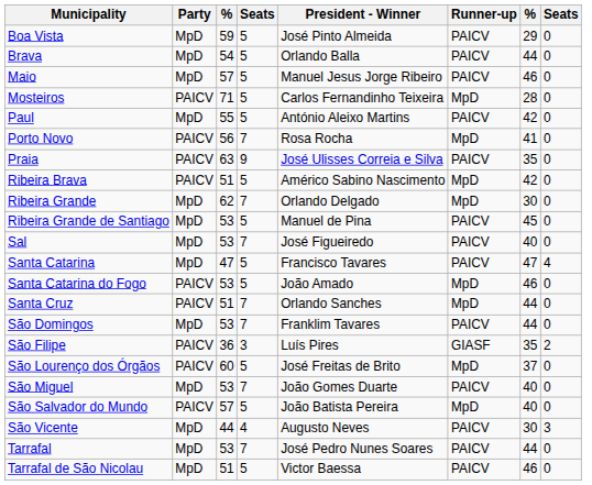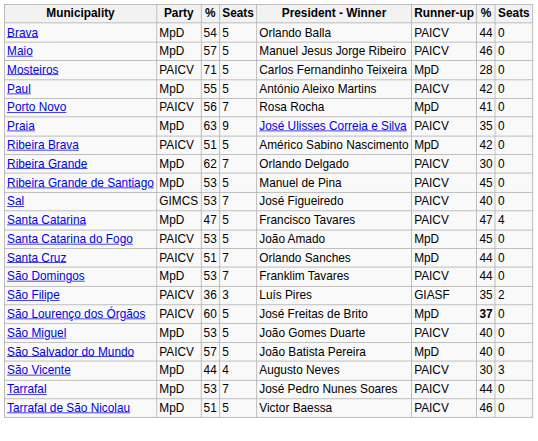- row: Boa Vista | MpD | 59 | 5 | José Pinto Almeida | PAICV | 29 | 0
Praia | Party: PAICV -> MpD
Ribeira Grande | Runner-up: MpD -> PAICV
Sal | Party: MpD -> GIMCS
Santa Catarina do Fogo | column 7: 46 -> 45
São Lourenço dos Órgãos | column 7: normal -> bold
São Miguel | column 4: 7 -> 5
